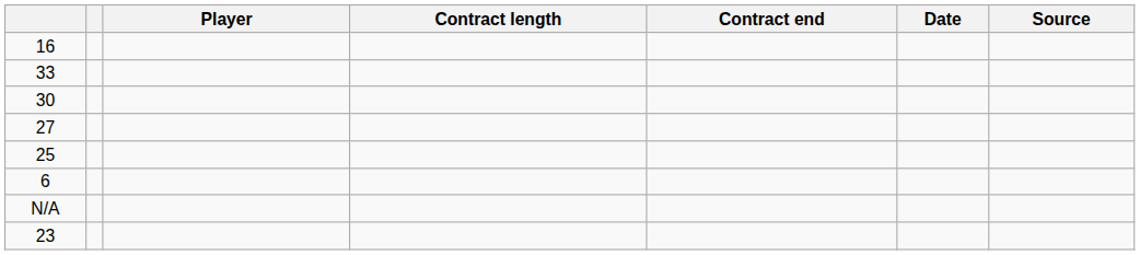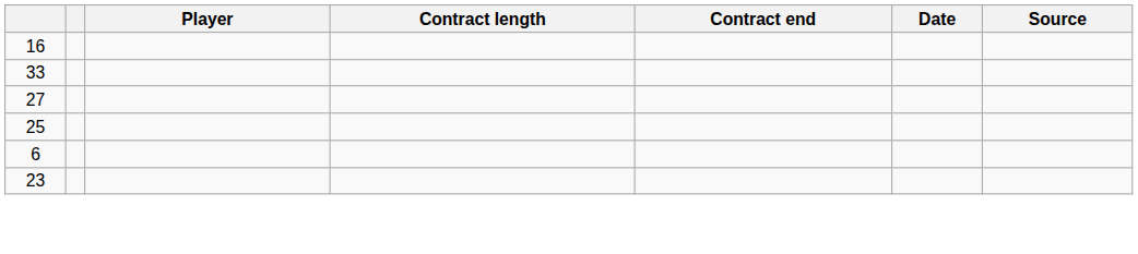- row: 30
- row: N/A
